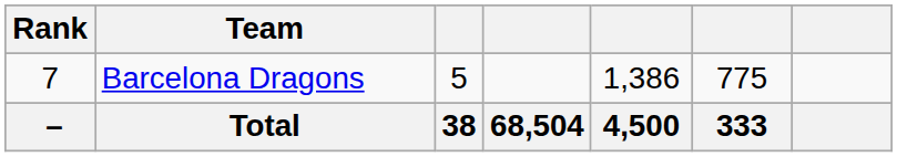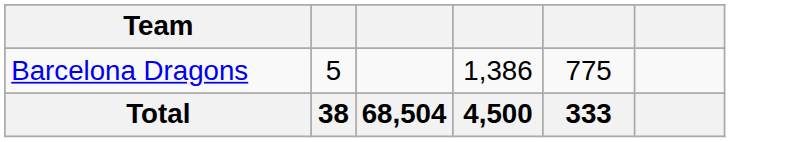- column: Rank | 7 | –
